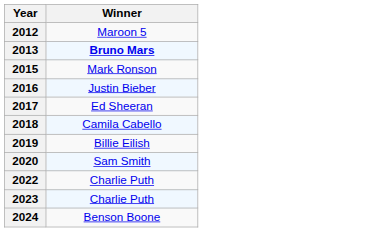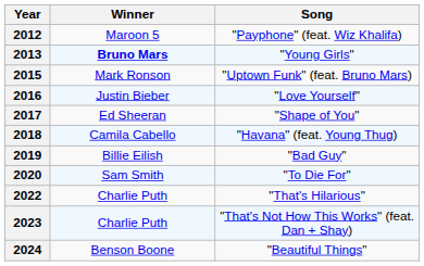+ column: Song | "Payphone" (feat. Wiz Khalifa) | "Young Girls" | "Uptown Funk" (feat. Bruno Mars) | "Love Yourself" | "Shape of You" | "Havana" (feat. Young Thug) | "Bad Guy" | "To Die For" | "That's Hilarious" | "That's Not How This Works" (feat. Dan + Shay) | "Beautiful Things"
